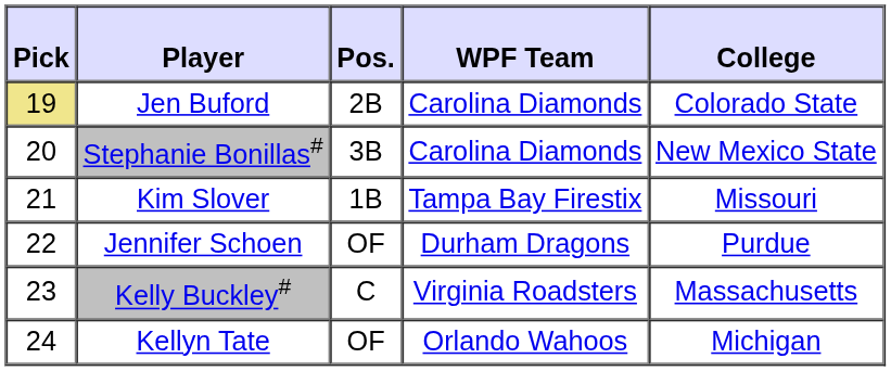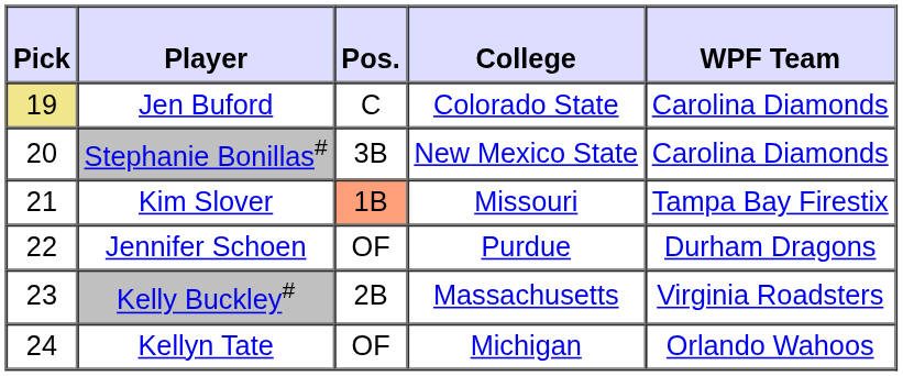columns swapped: WPF Team <-> College
Jen Buford | Pos.: 2B -> C
Kim Slover | Pos.: no background -> lightsalmon background
Kelly Buckley# | Pos.: C -> 2B
